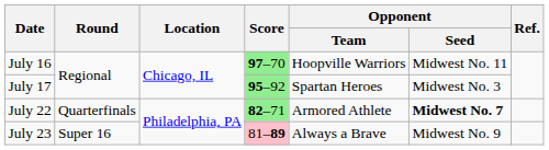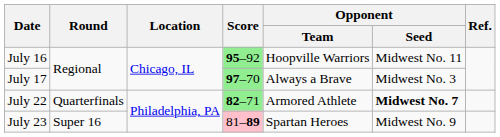July 16 | Score: 97–70 -> 95–92
July 17 | Score: 95–92 -> 97–70
July 17 | Opponent / Team: Spartan Heroes -> Always a Brave
July 23 | Opponent / Team: Always a Brave -> Spartan Heroes
